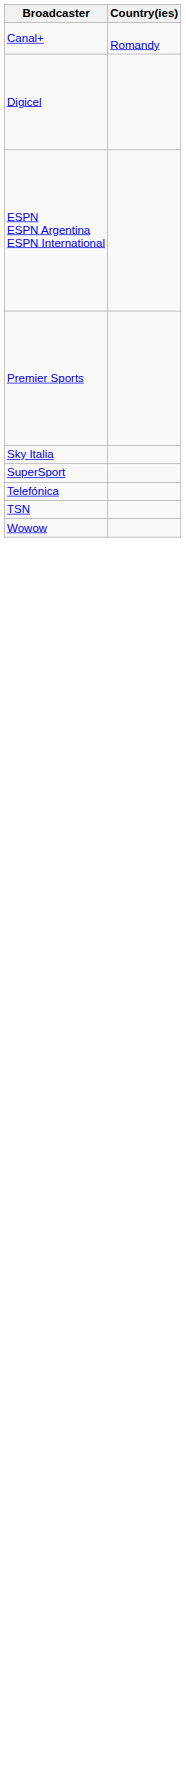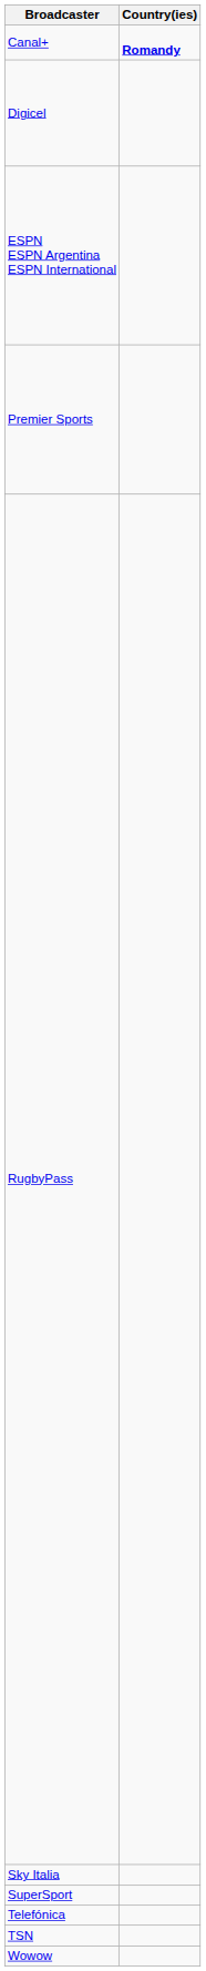Canal+ | Country(ies): normal -> bold
+ row: RugbyPass
